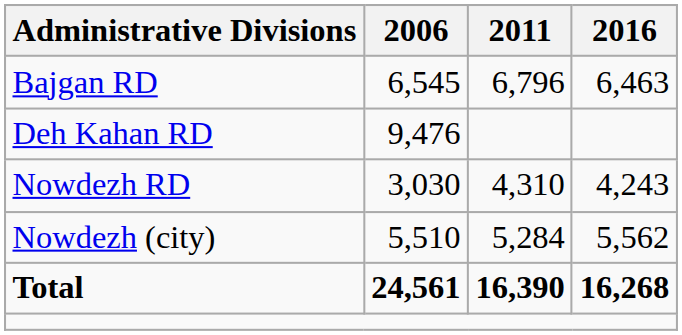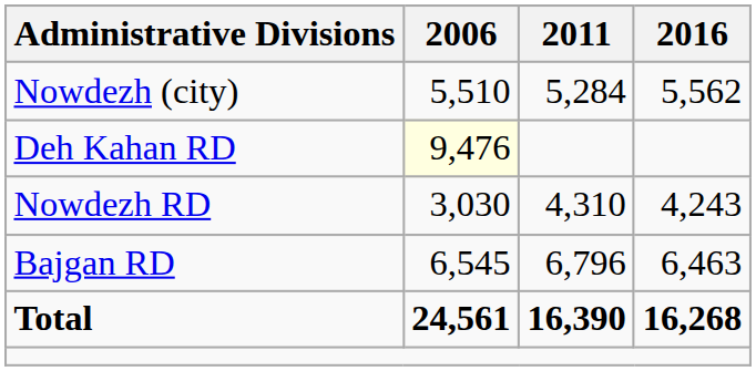rows swapped: Bajgan RD <-> Nowdezh (city)
Deh Kahan RD | 2006: no background -> lightyellow background
